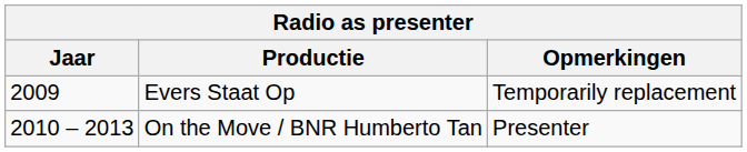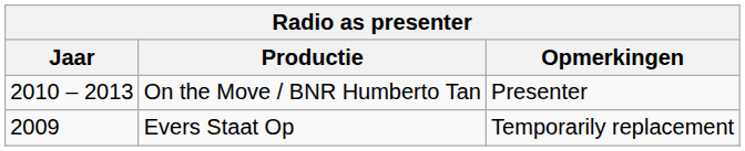rows swapped: Evers Staat Op <-> On the Move / BNR Humberto Tan
